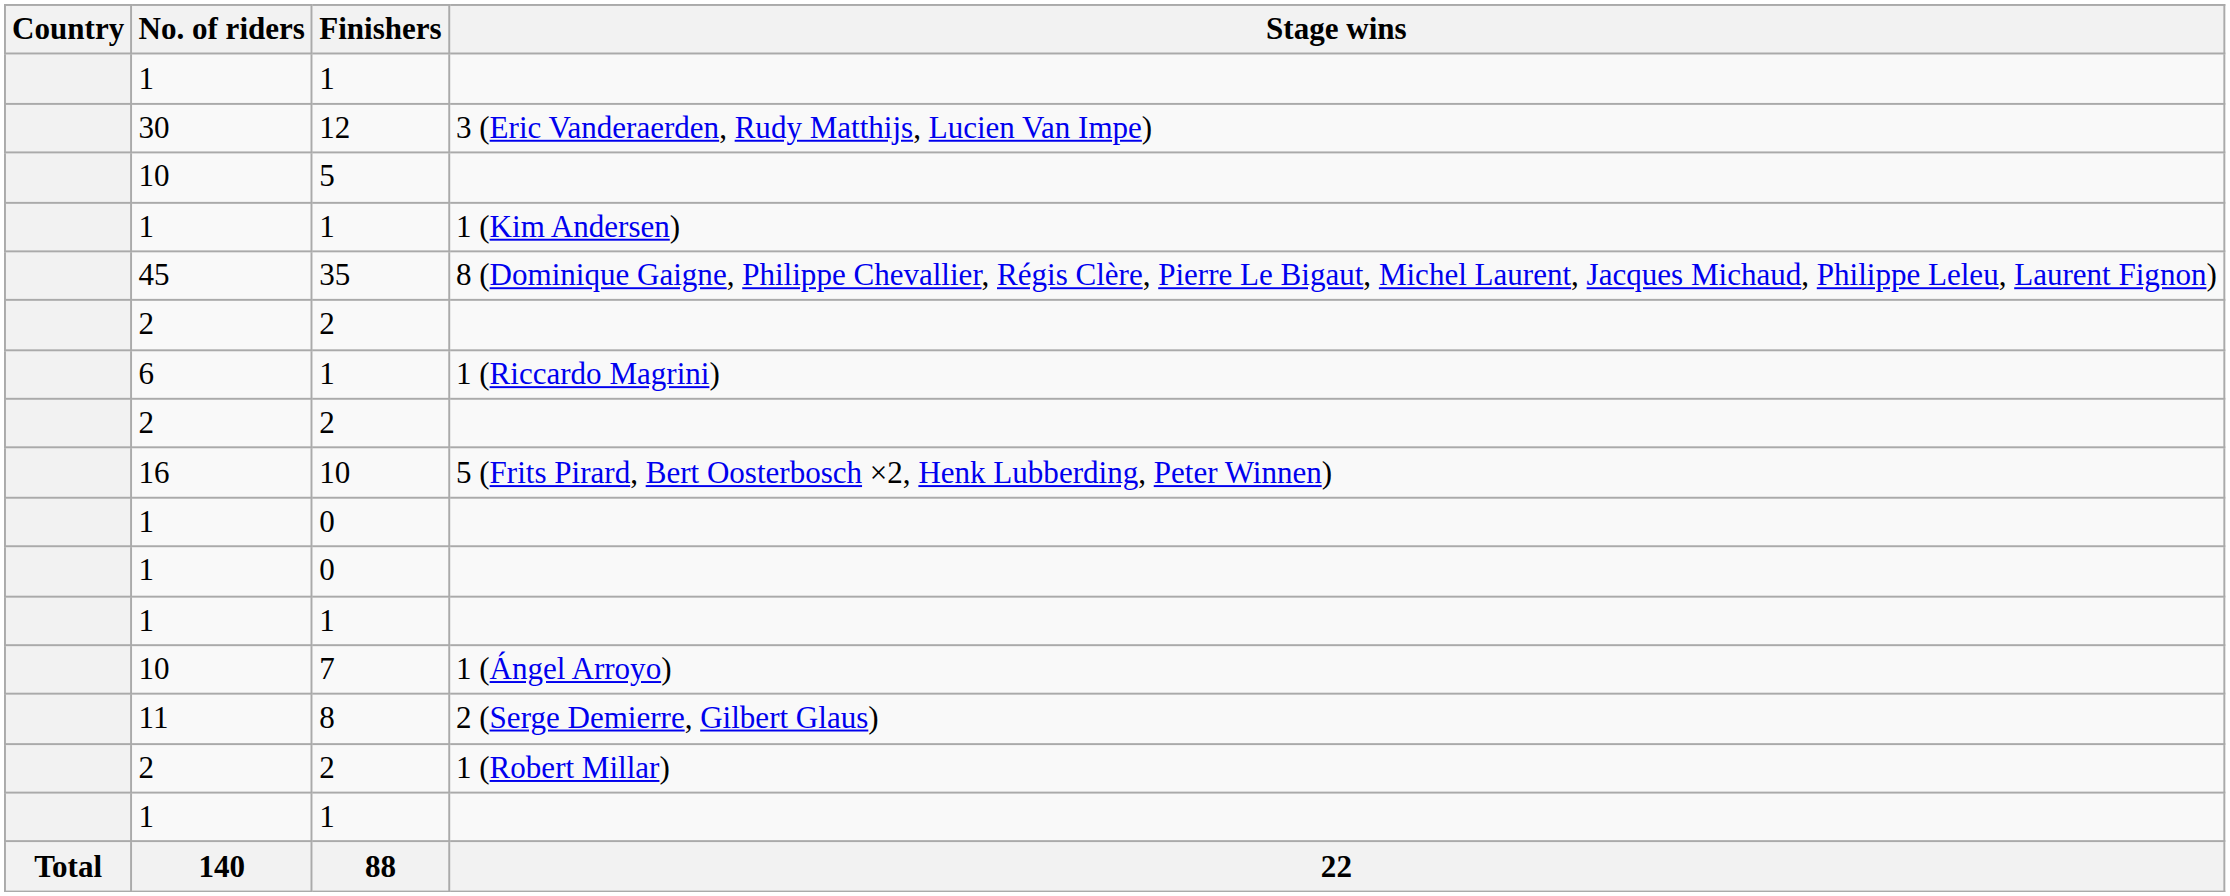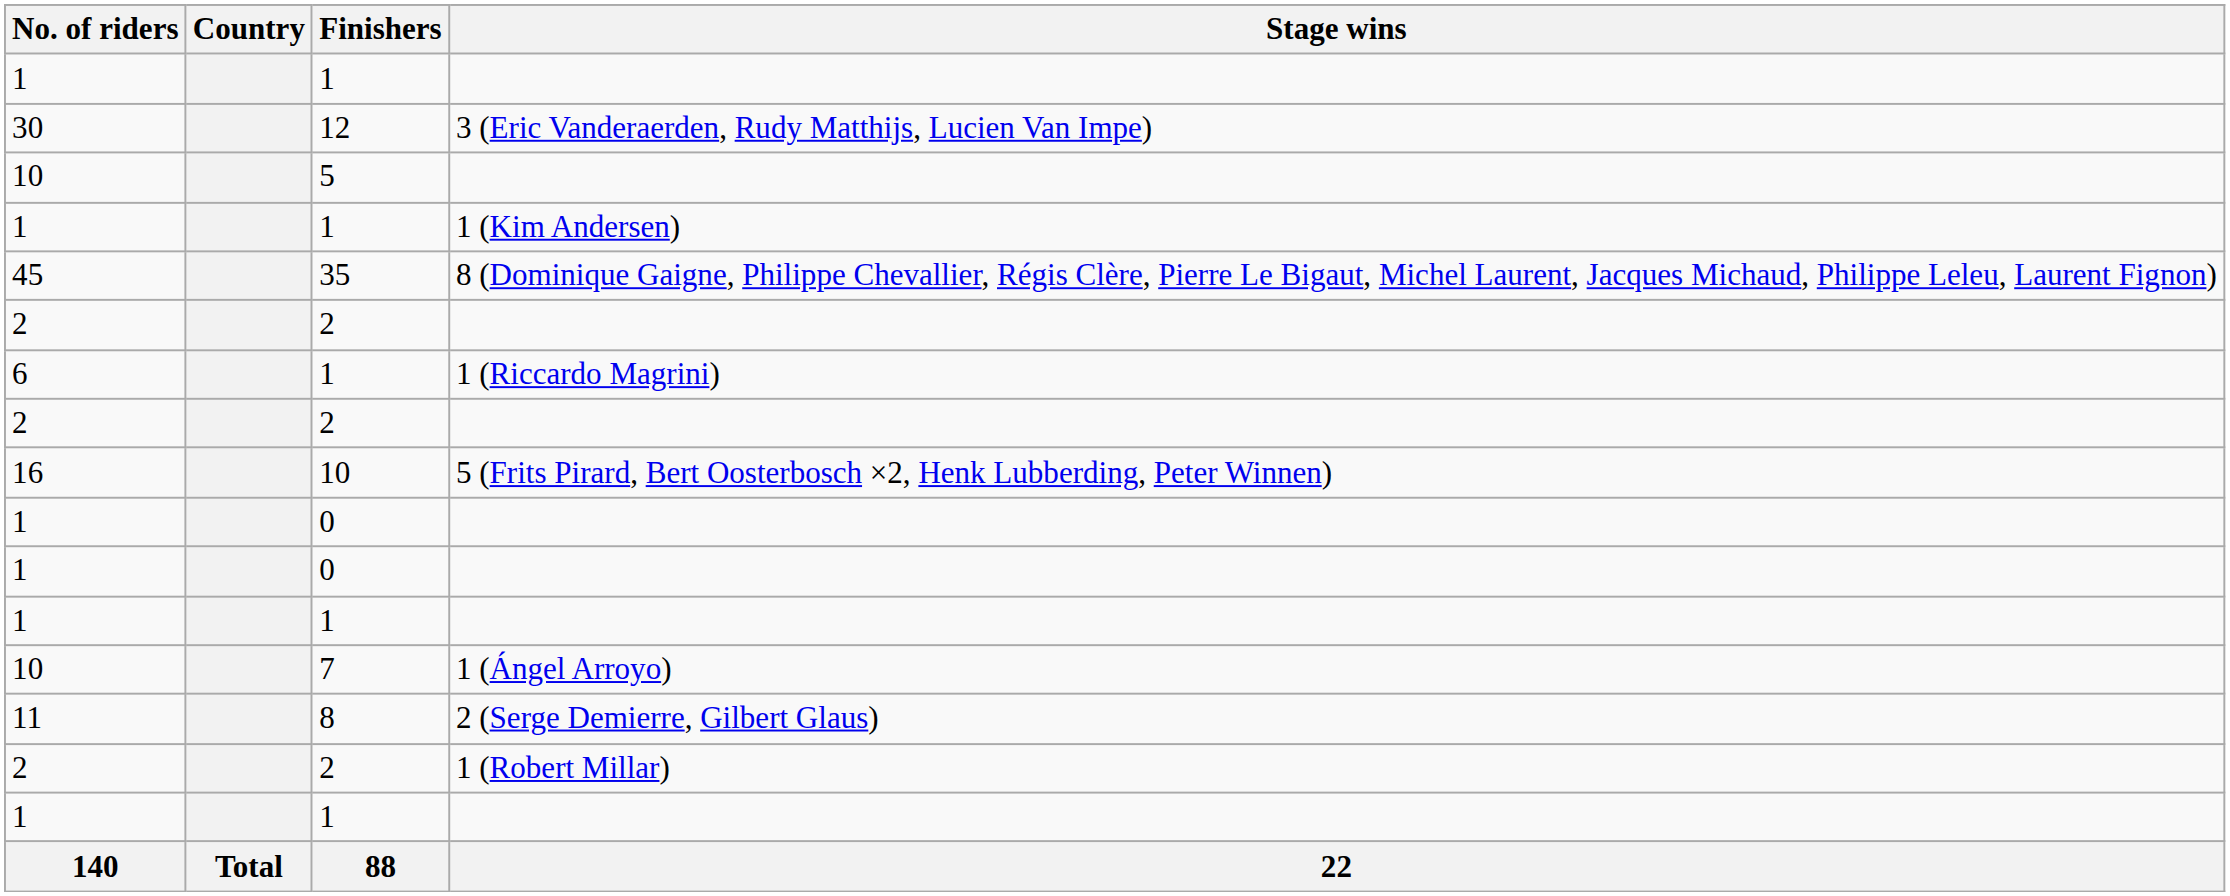columns swapped: Country <-> No. of riders
